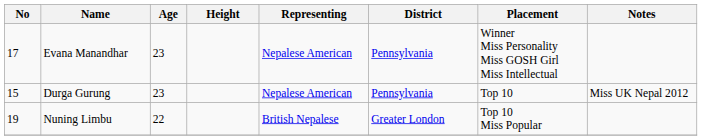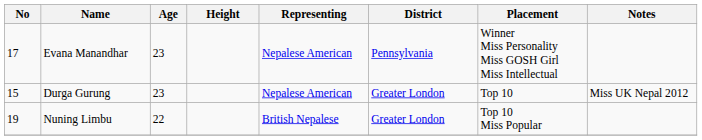Durga Gurung | District: Pennsylvania -> Greater London
